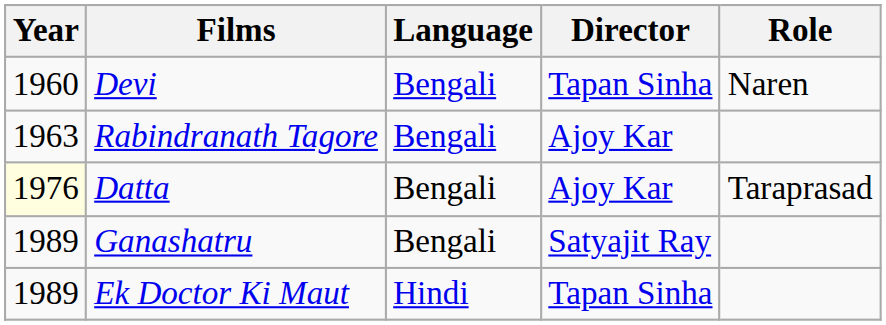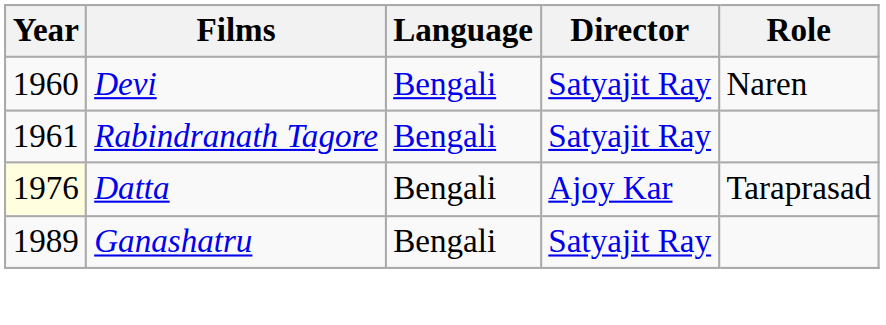Devi | Director: Tapan Sinha -> Satyajit Ray
Rabindranath Tagore | Year: 1963 -> 1961
Rabindranath Tagore | Director: Ajoy Kar -> Satyajit Ray
- row: 1989 | Ek Doctor Ki Maut | Hindi | Tapan Sinha
